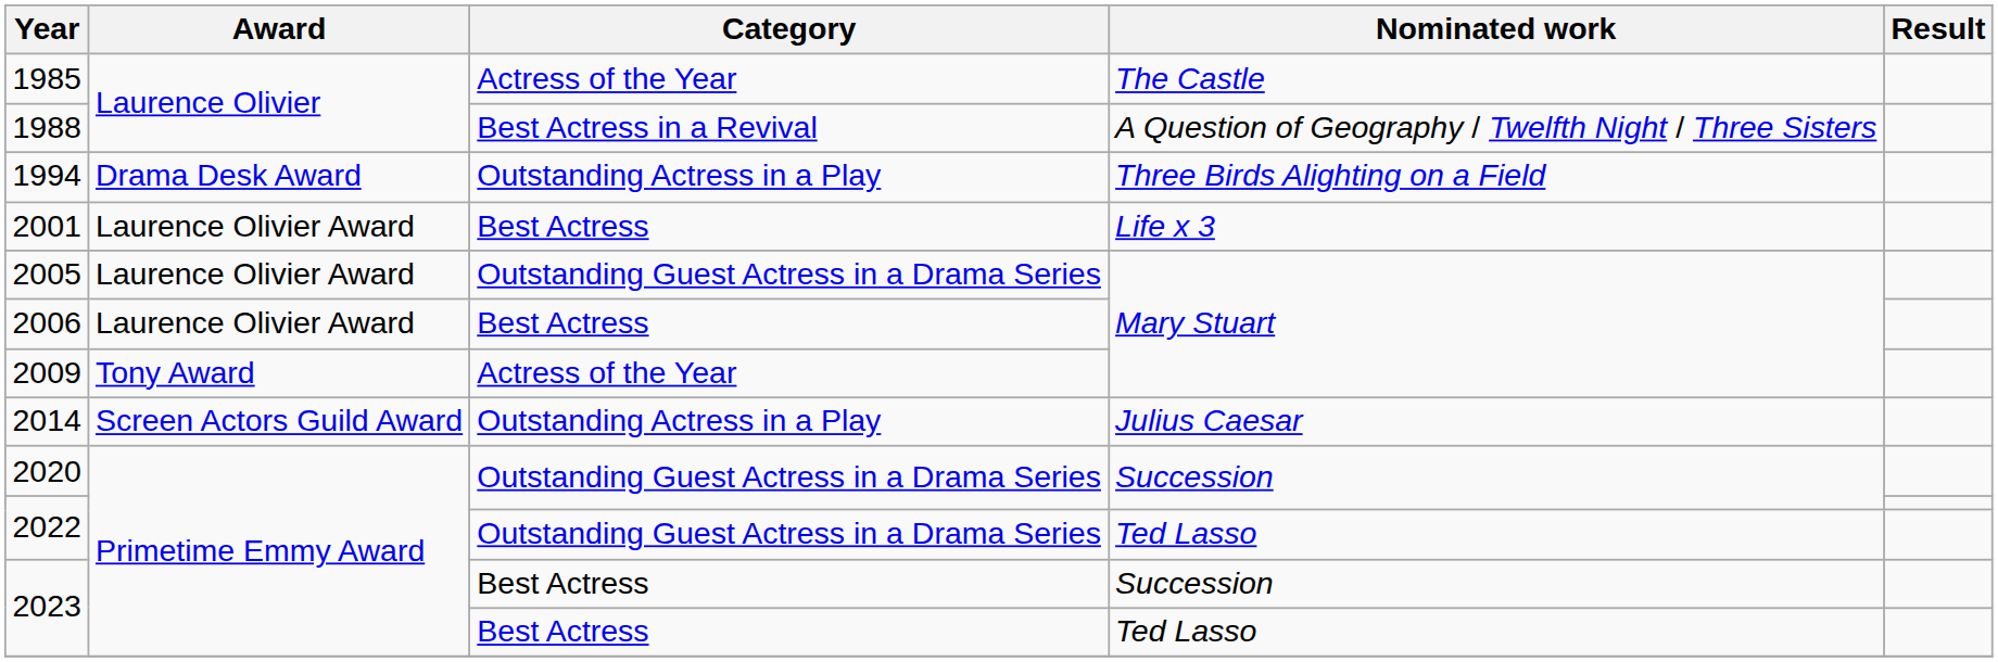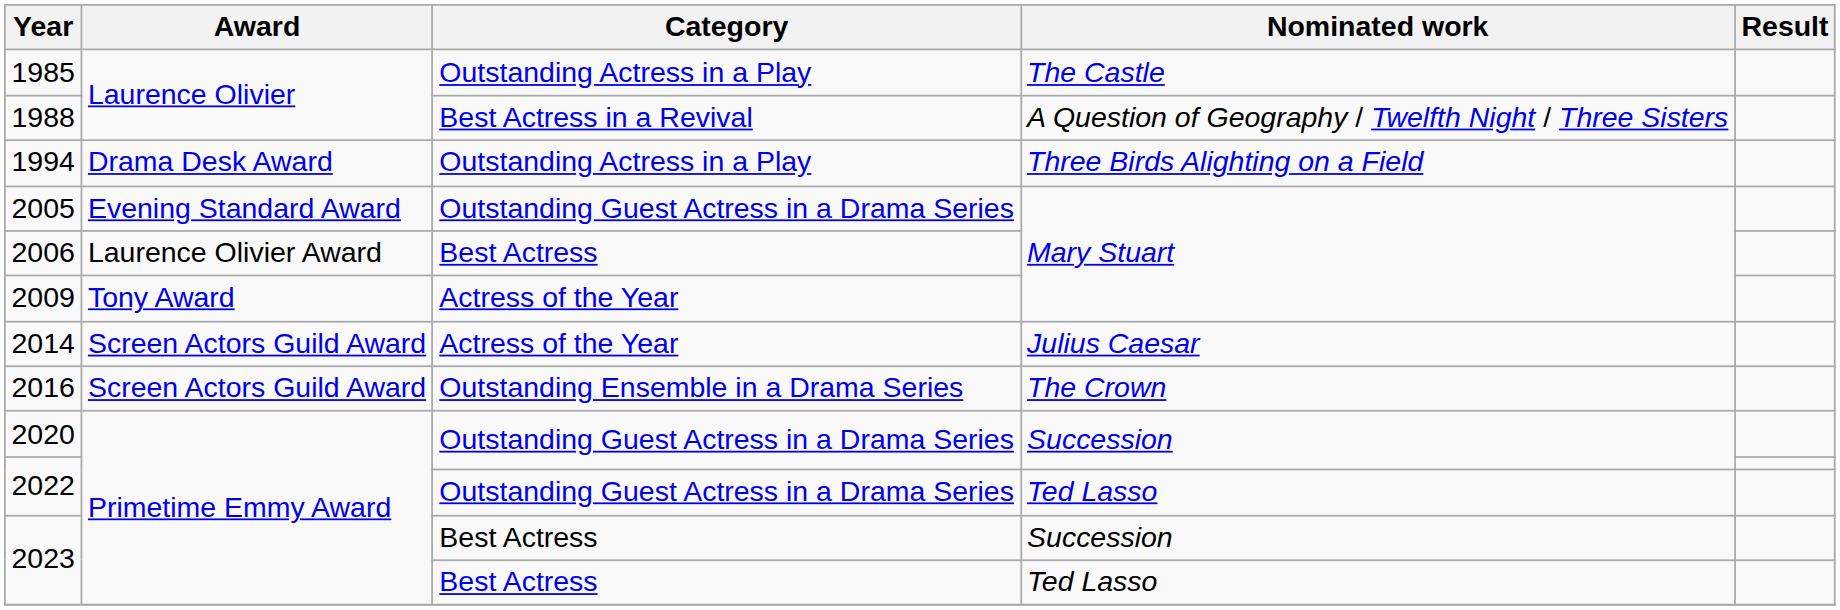1985 | Category: Actress of the Year -> Outstanding Actress in a Play
- row: 2001 | Laurence Olivier Award | Best Actress | Life x 3
2005 | Award: Laurence Olivier Award -> Evening Standard Award
2014 | Category: Outstanding Actress in a Play -> Actress of the Year
+ row: 2016 | Screen Actors Guild Award | Outstanding Ensemble in a Drama Series | The Crown
